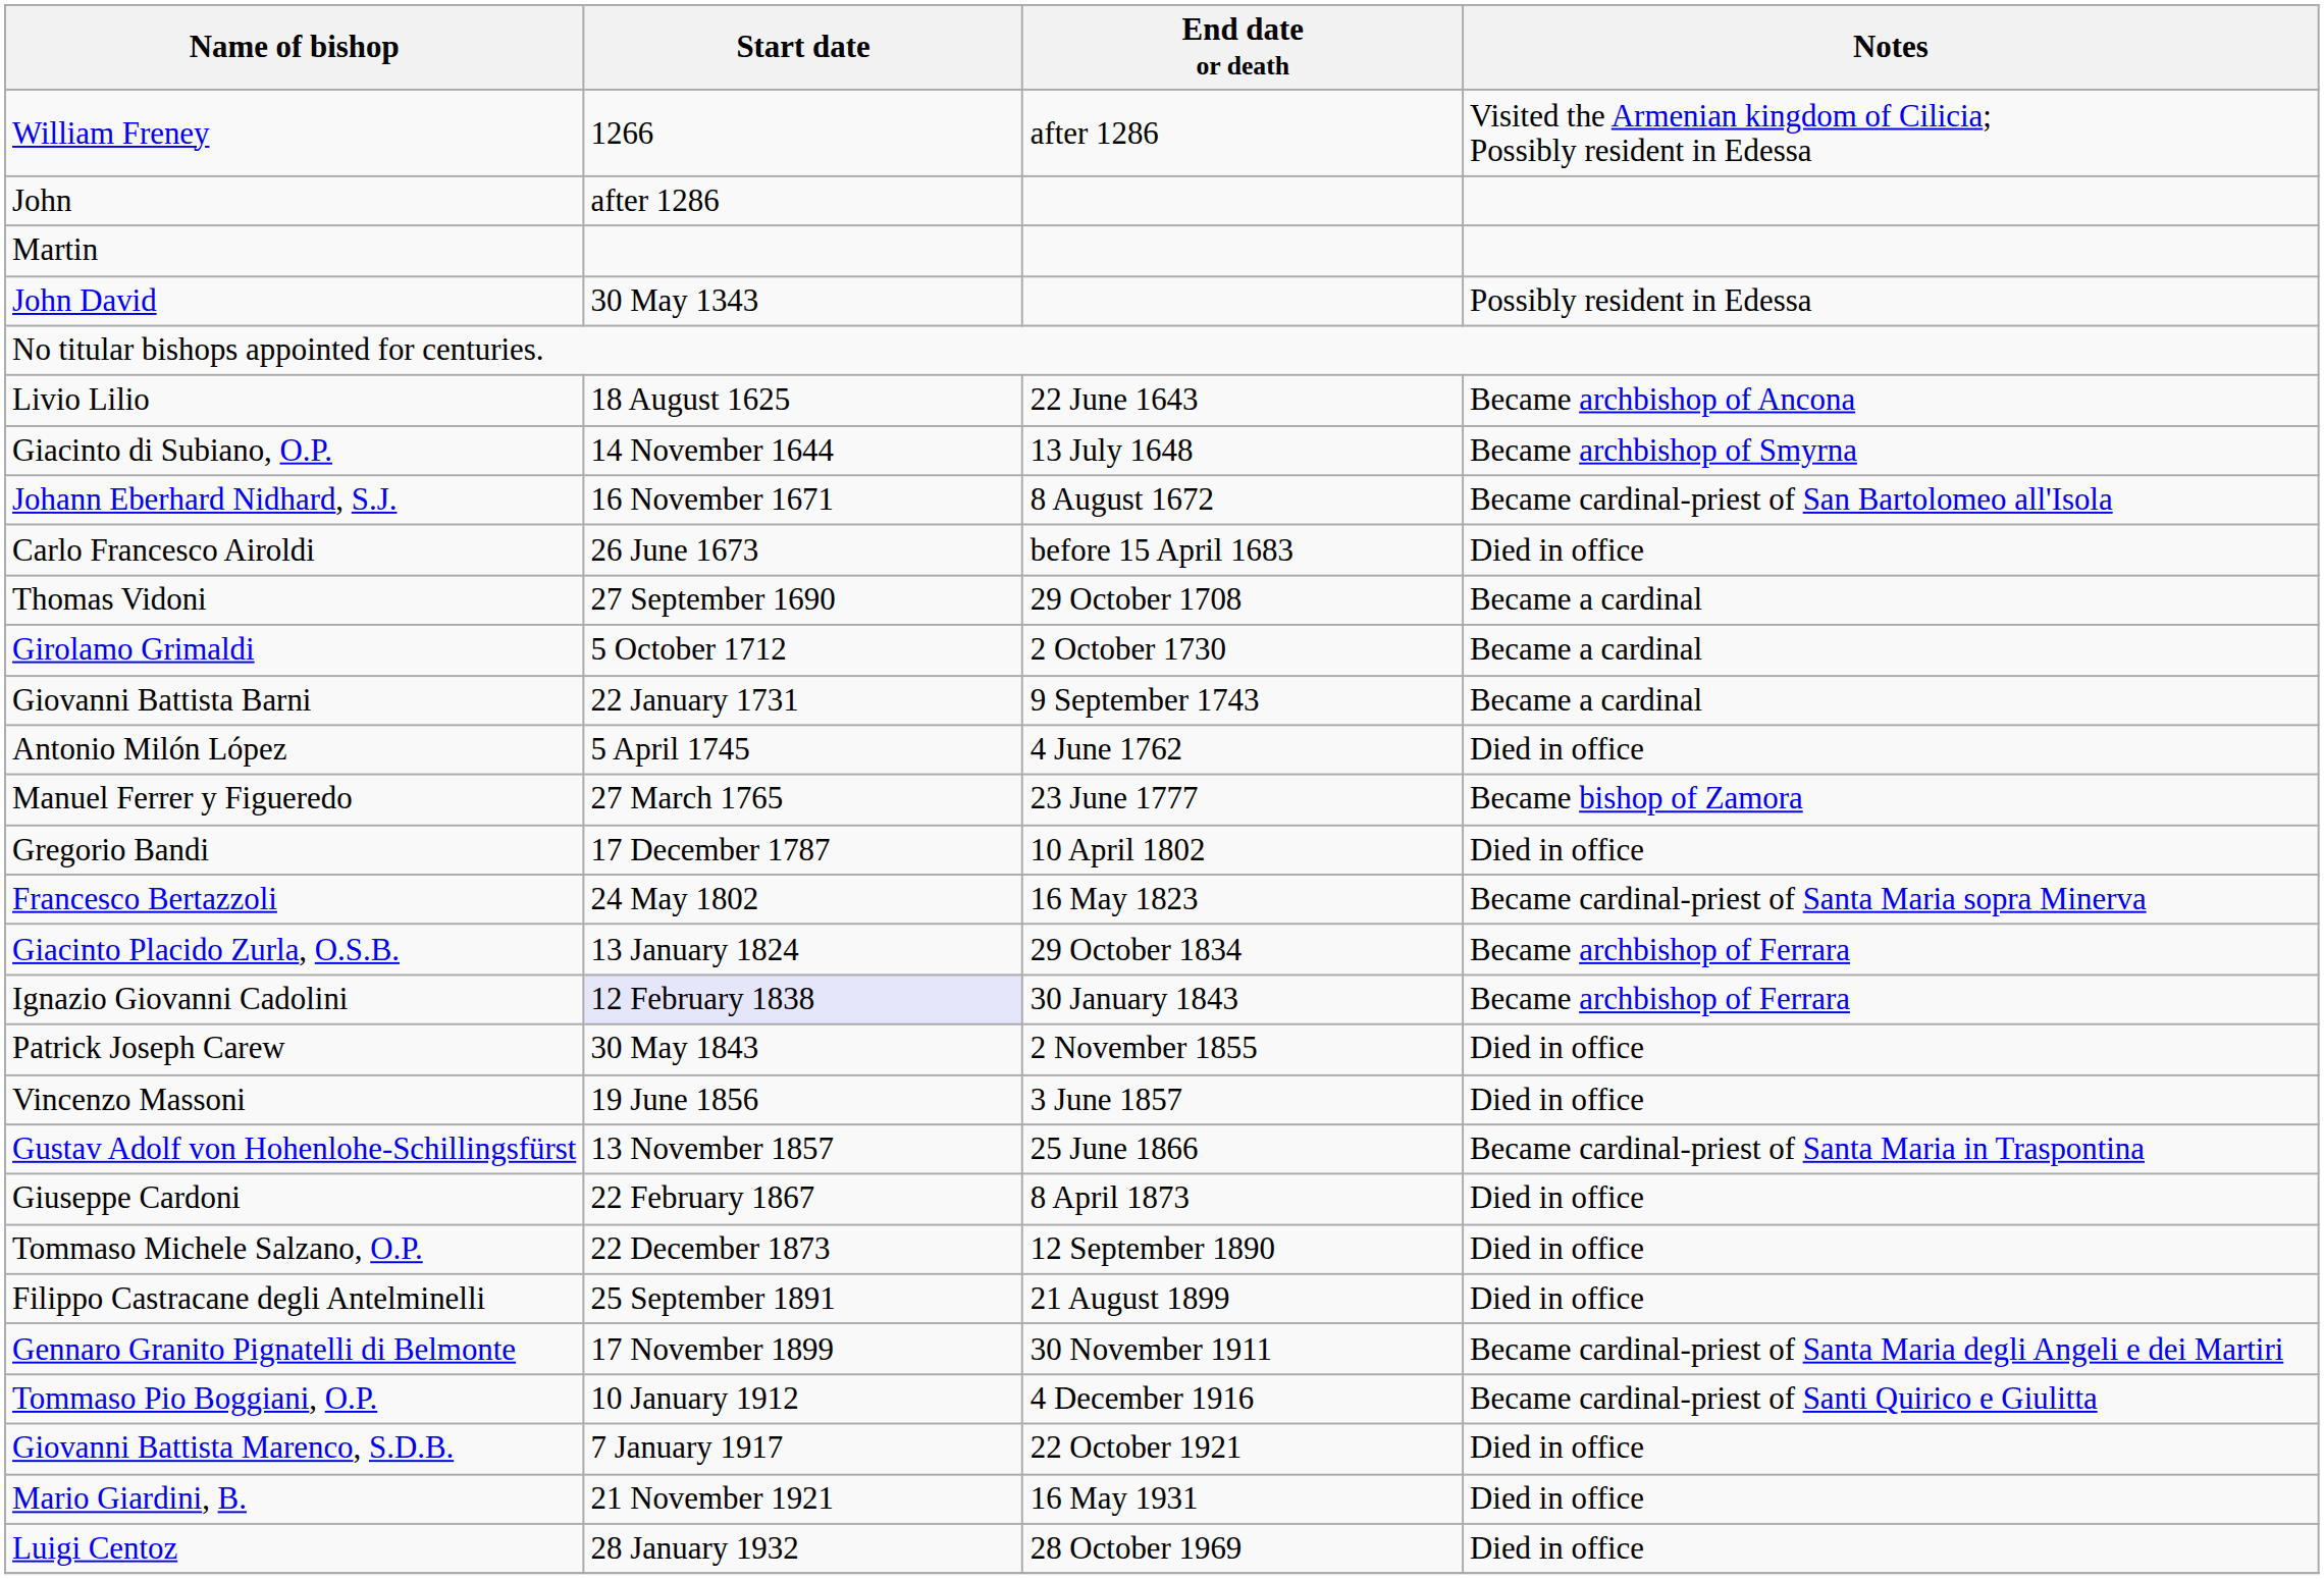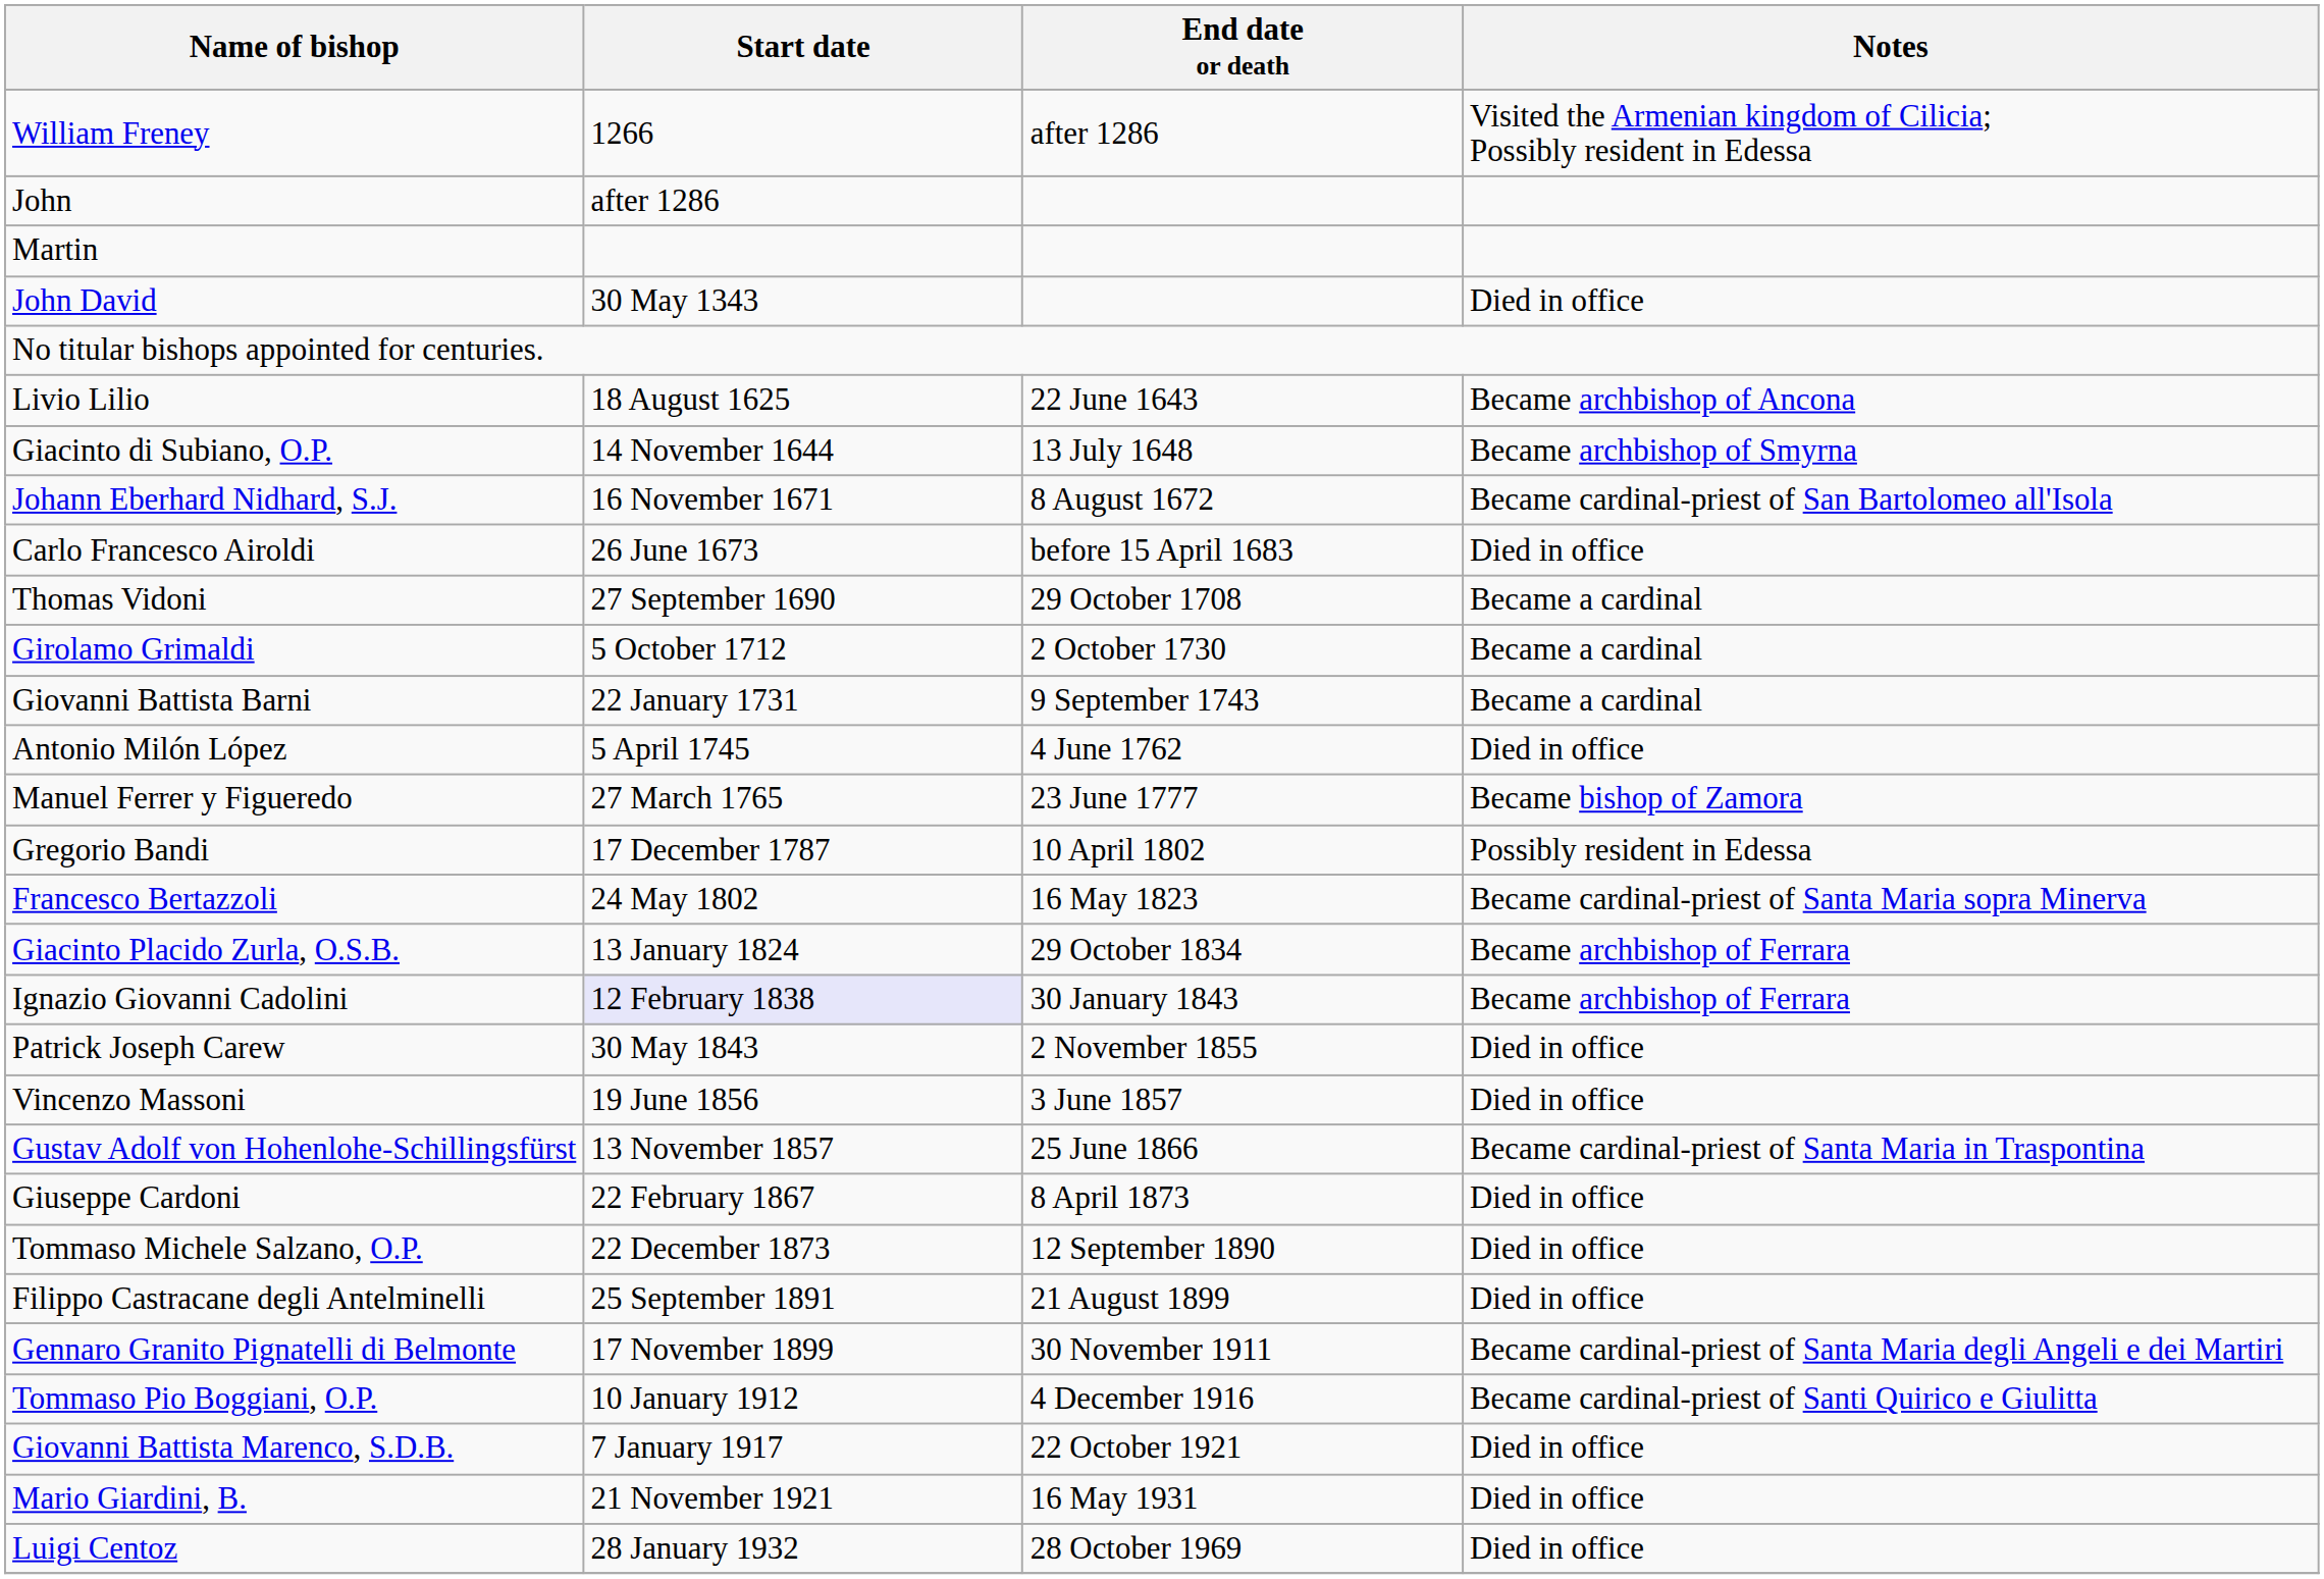John David | Notes: Possibly resident in Edessa -> Died in office
Gregorio Bandi | Notes: Died in office -> Possibly resident in Edessa
